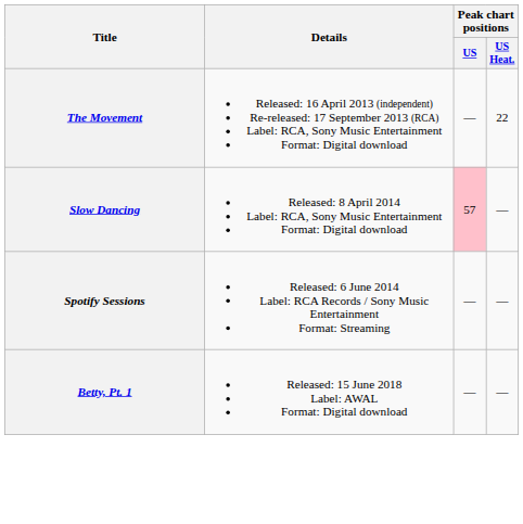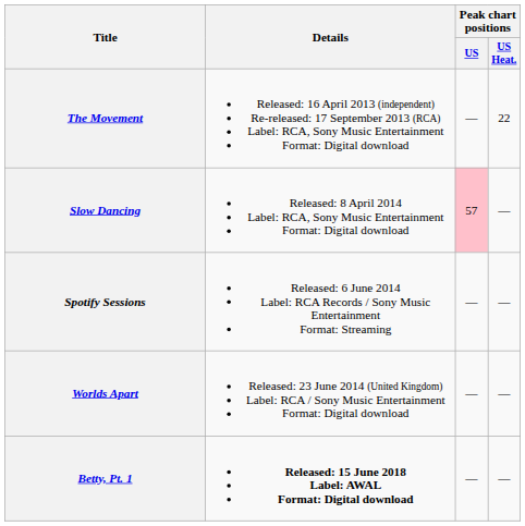+ row: Worlds Apart | Released: 23 June 2014 (United Kingdom) Label: RCA / Sony Music Entertainment Format: Digital download | — | —
Betty, Pt. 1 | Details: normal -> bold
